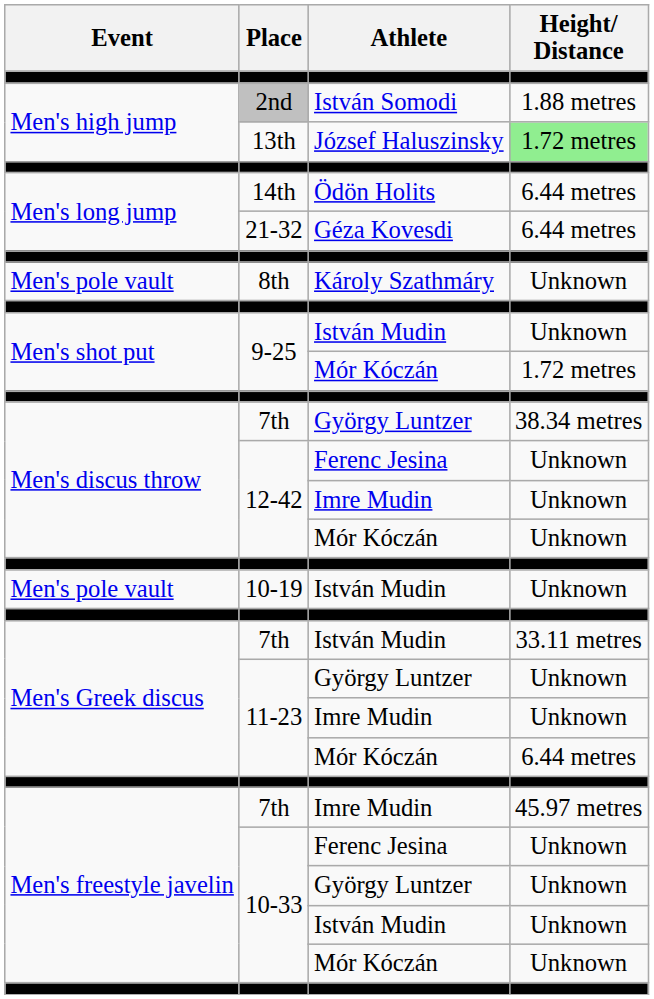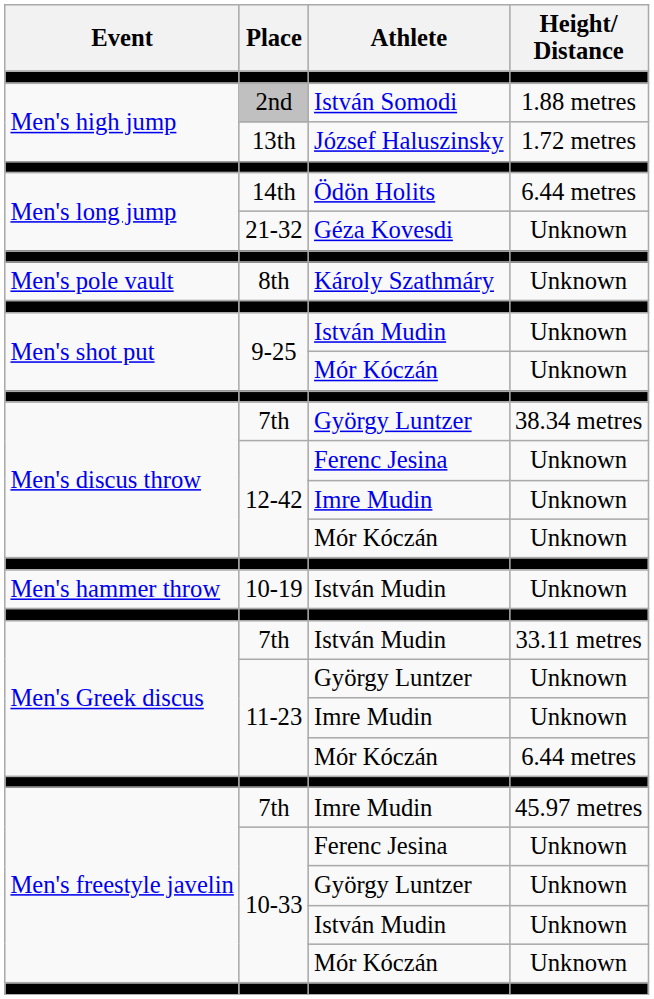13th | Height/ Distance: lightgreen background -> no background
21-32 | Height/ Distance: 6.44 metres -> Unknown
9-25 / Mór Kóczán | Height/ Distance: 1.72 metres -> Unknown
10-19 | Event: Men's pole vault -> Men's hammer throw
